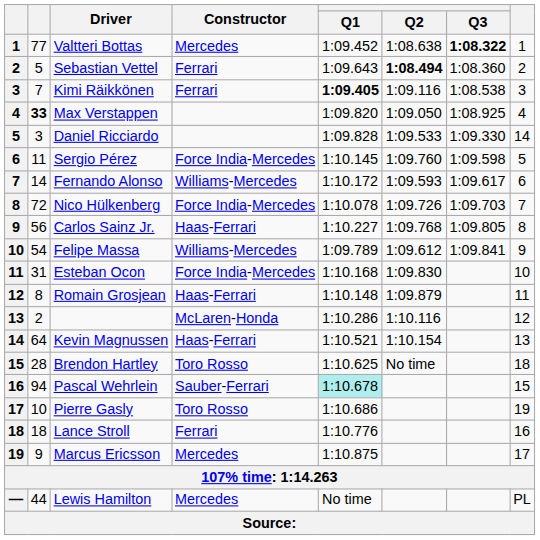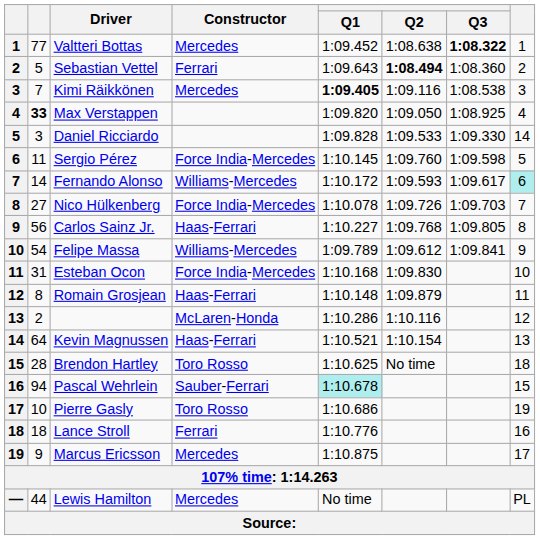Kimi Räikkönen | Constructor: Ferrari -> Mercedes
Fernando Alonso | column 8: no background -> paleturquoise background
Nico Hülkenberg | column 2: 72 -> 27
